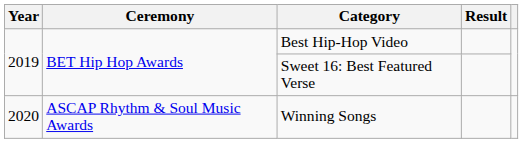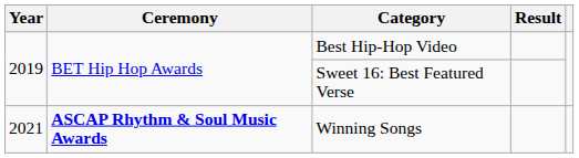Winning Songs | Year: 2020 -> 2021
Winning Songs | Ceremony: normal -> bold
